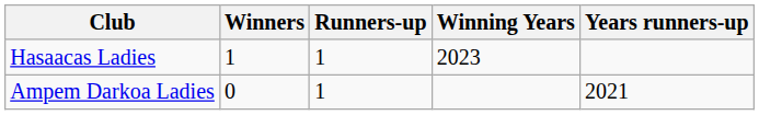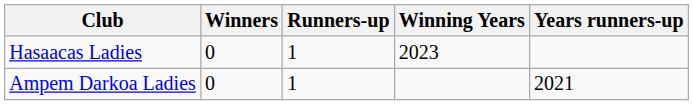Hasaacas Ladies | Winners: 1 -> 0
